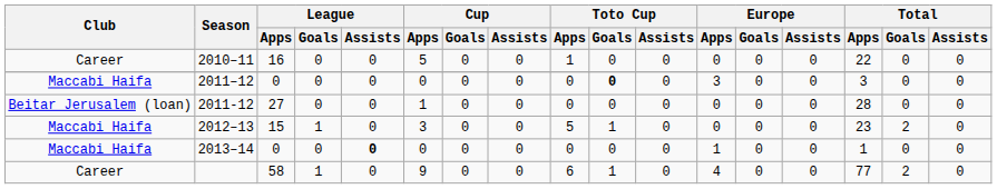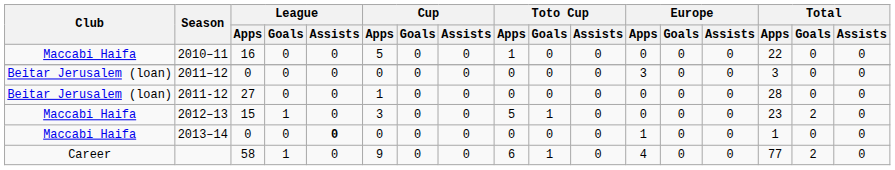2010–11 | Club: Career -> Maccabi Haifa
2011–12 | Club: Maccabi Haifa -> Beitar Jerusalem (loan)
2011–12 | Toto Cup / Goals: bold -> normal
